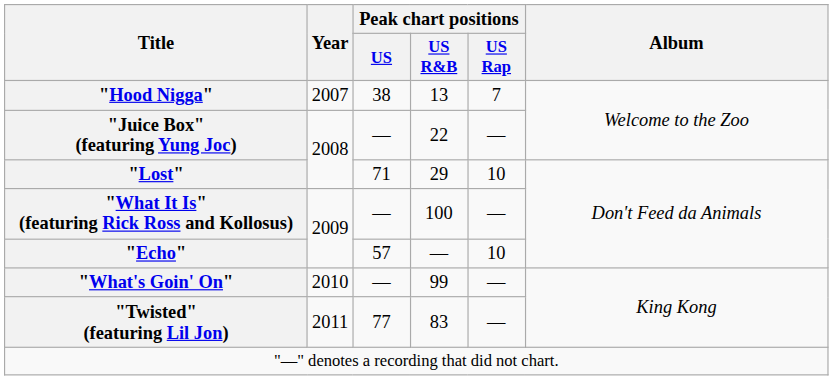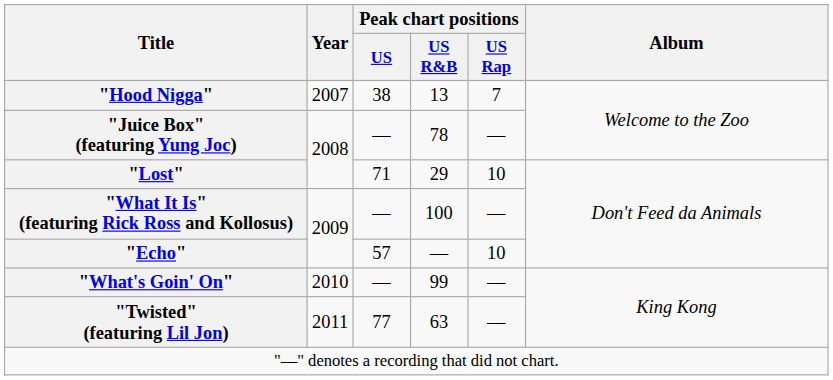"Juice Box" (featuring Yung Joc) | Peak chart positions / US R&B: 22 -> 78
"Twisted" (featuring Lil Jon) | Peak chart positions / US R&B: 83 -> 63
